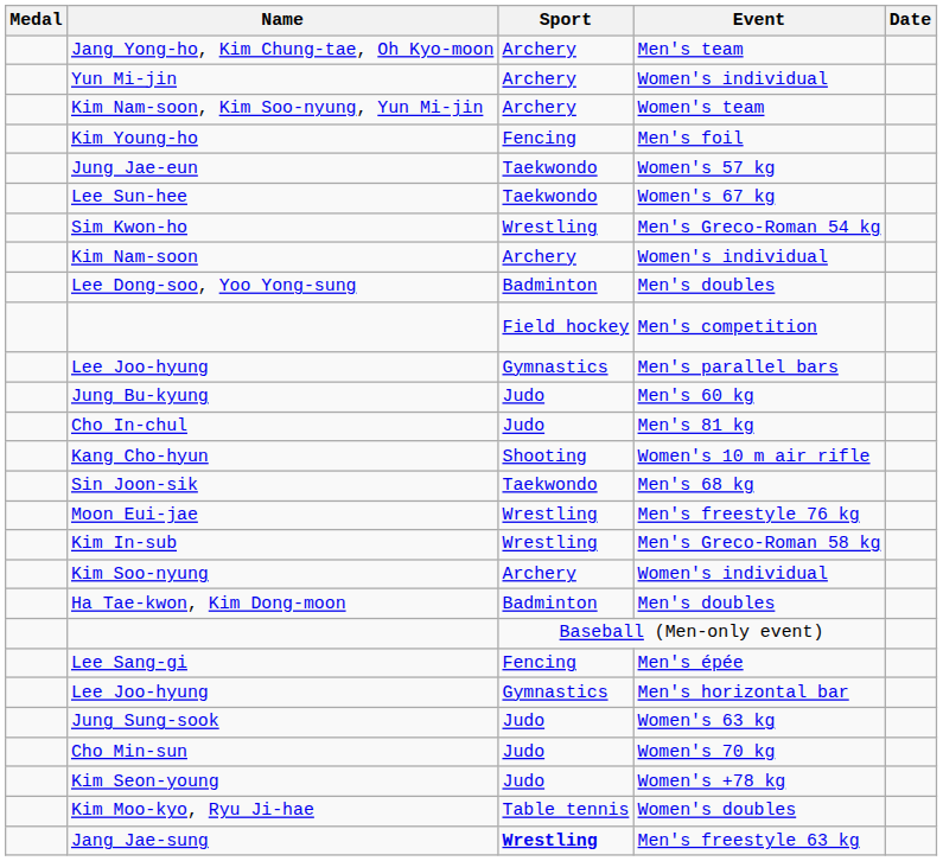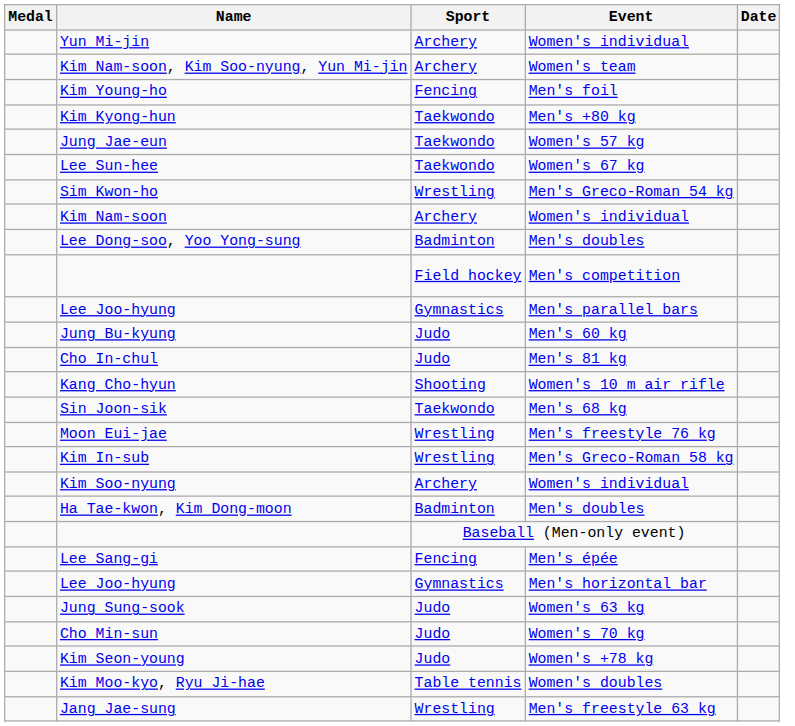- row: Jang Yong-ho, Kim Chung-tae, Oh Kyo-moon | Archery | Men's team
+ row: Kim Kyong-hun | Taekwondo | Men's +80 kg
Jang Jae-sung | Sport: bold -> normal
